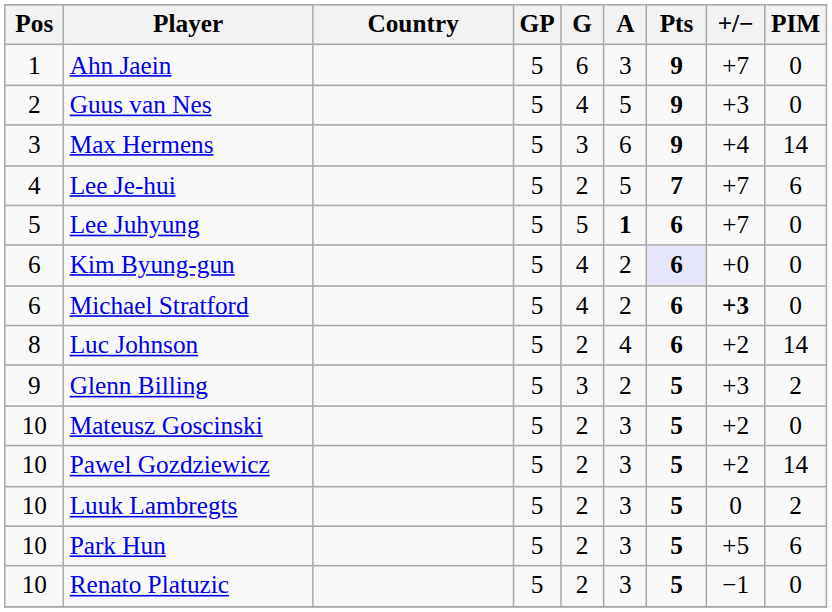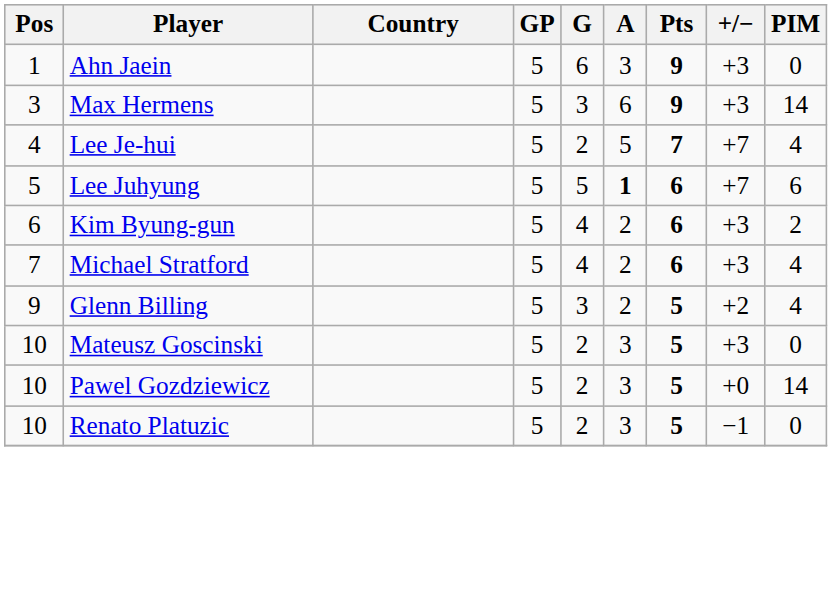Ahn Jaein | +/−: +7 -> +3
- row: 2 | Guus van Nes | 5 | 4 | 5 | 9 | +3 | 0
Max Hermens | +/−: +4 -> +3
Lee Je-hui | PIM: 6 -> 4
Lee Juhyung | PIM: 0 -> 6
Kim Byung-gun | Pts: lavender background -> no background
Kim Byung-gun | +/−: +0 -> +3
Kim Byung-gun | PIM: 0 -> 2
Michael Stratford | Pos: 6 -> 7
Michael Stratford | +/−: bold -> normal
Michael Stratford | PIM: 0 -> 4
- row: 8 | Luc Johnson | 5 | 2 | 4 | 6 | +2 | 14
Glenn Billing | +/−: +3 -> +2
Glenn Billing | PIM: 2 -> 4
Mateusz Goscinski | +/−: +2 -> +3
Pawel Gozdziewicz | +/−: +2 -> +0
- row: 10 | Luuk Lambregts | 5 | 2 | 3 | 5 | 0 | 2
- row: 10 | Park Hun | 5 | 2 | 3 | 5 | +5 | 6
